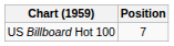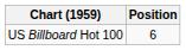US Billboard Hot 100 | Position: 7 -> 6
